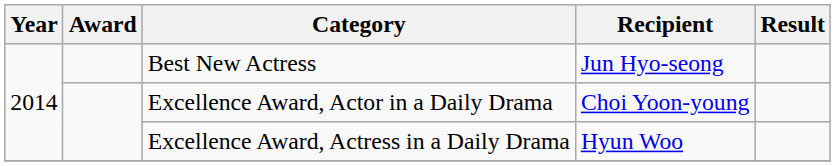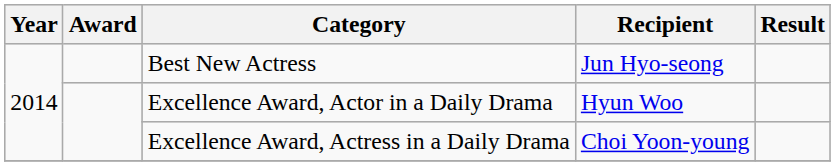Excellence Award, Actor in a Daily Drama | Recipient: Choi Yoon-young -> Hyun Woo
Excellence Award, Actress in a Daily Drama | Recipient: Hyun Woo -> Choi Yoon-young
